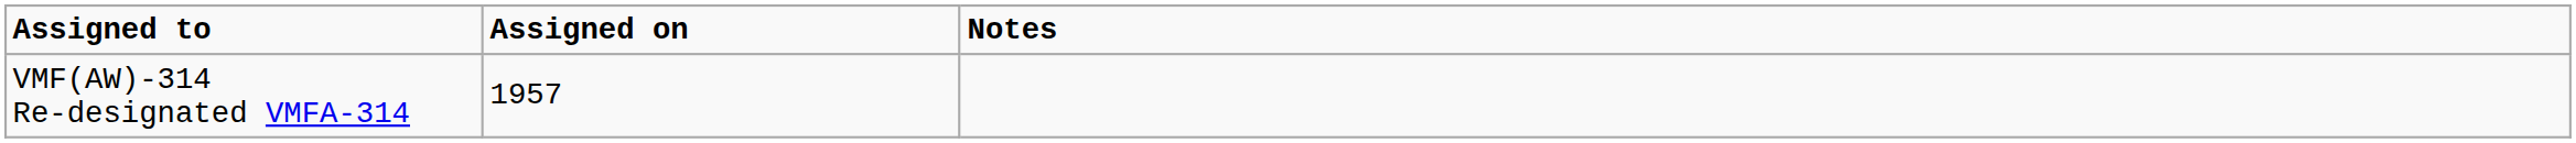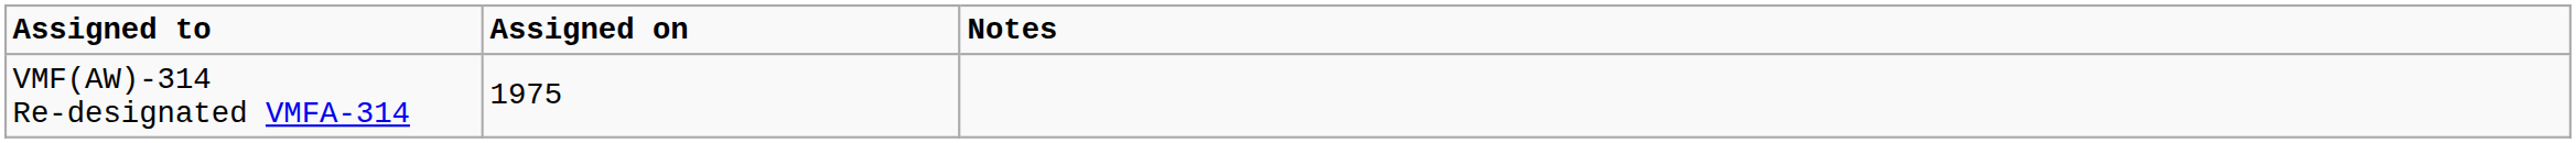VMF(AW)-314 Re-designated VMFA-314 | Assigned on: 1957 -> 1975
